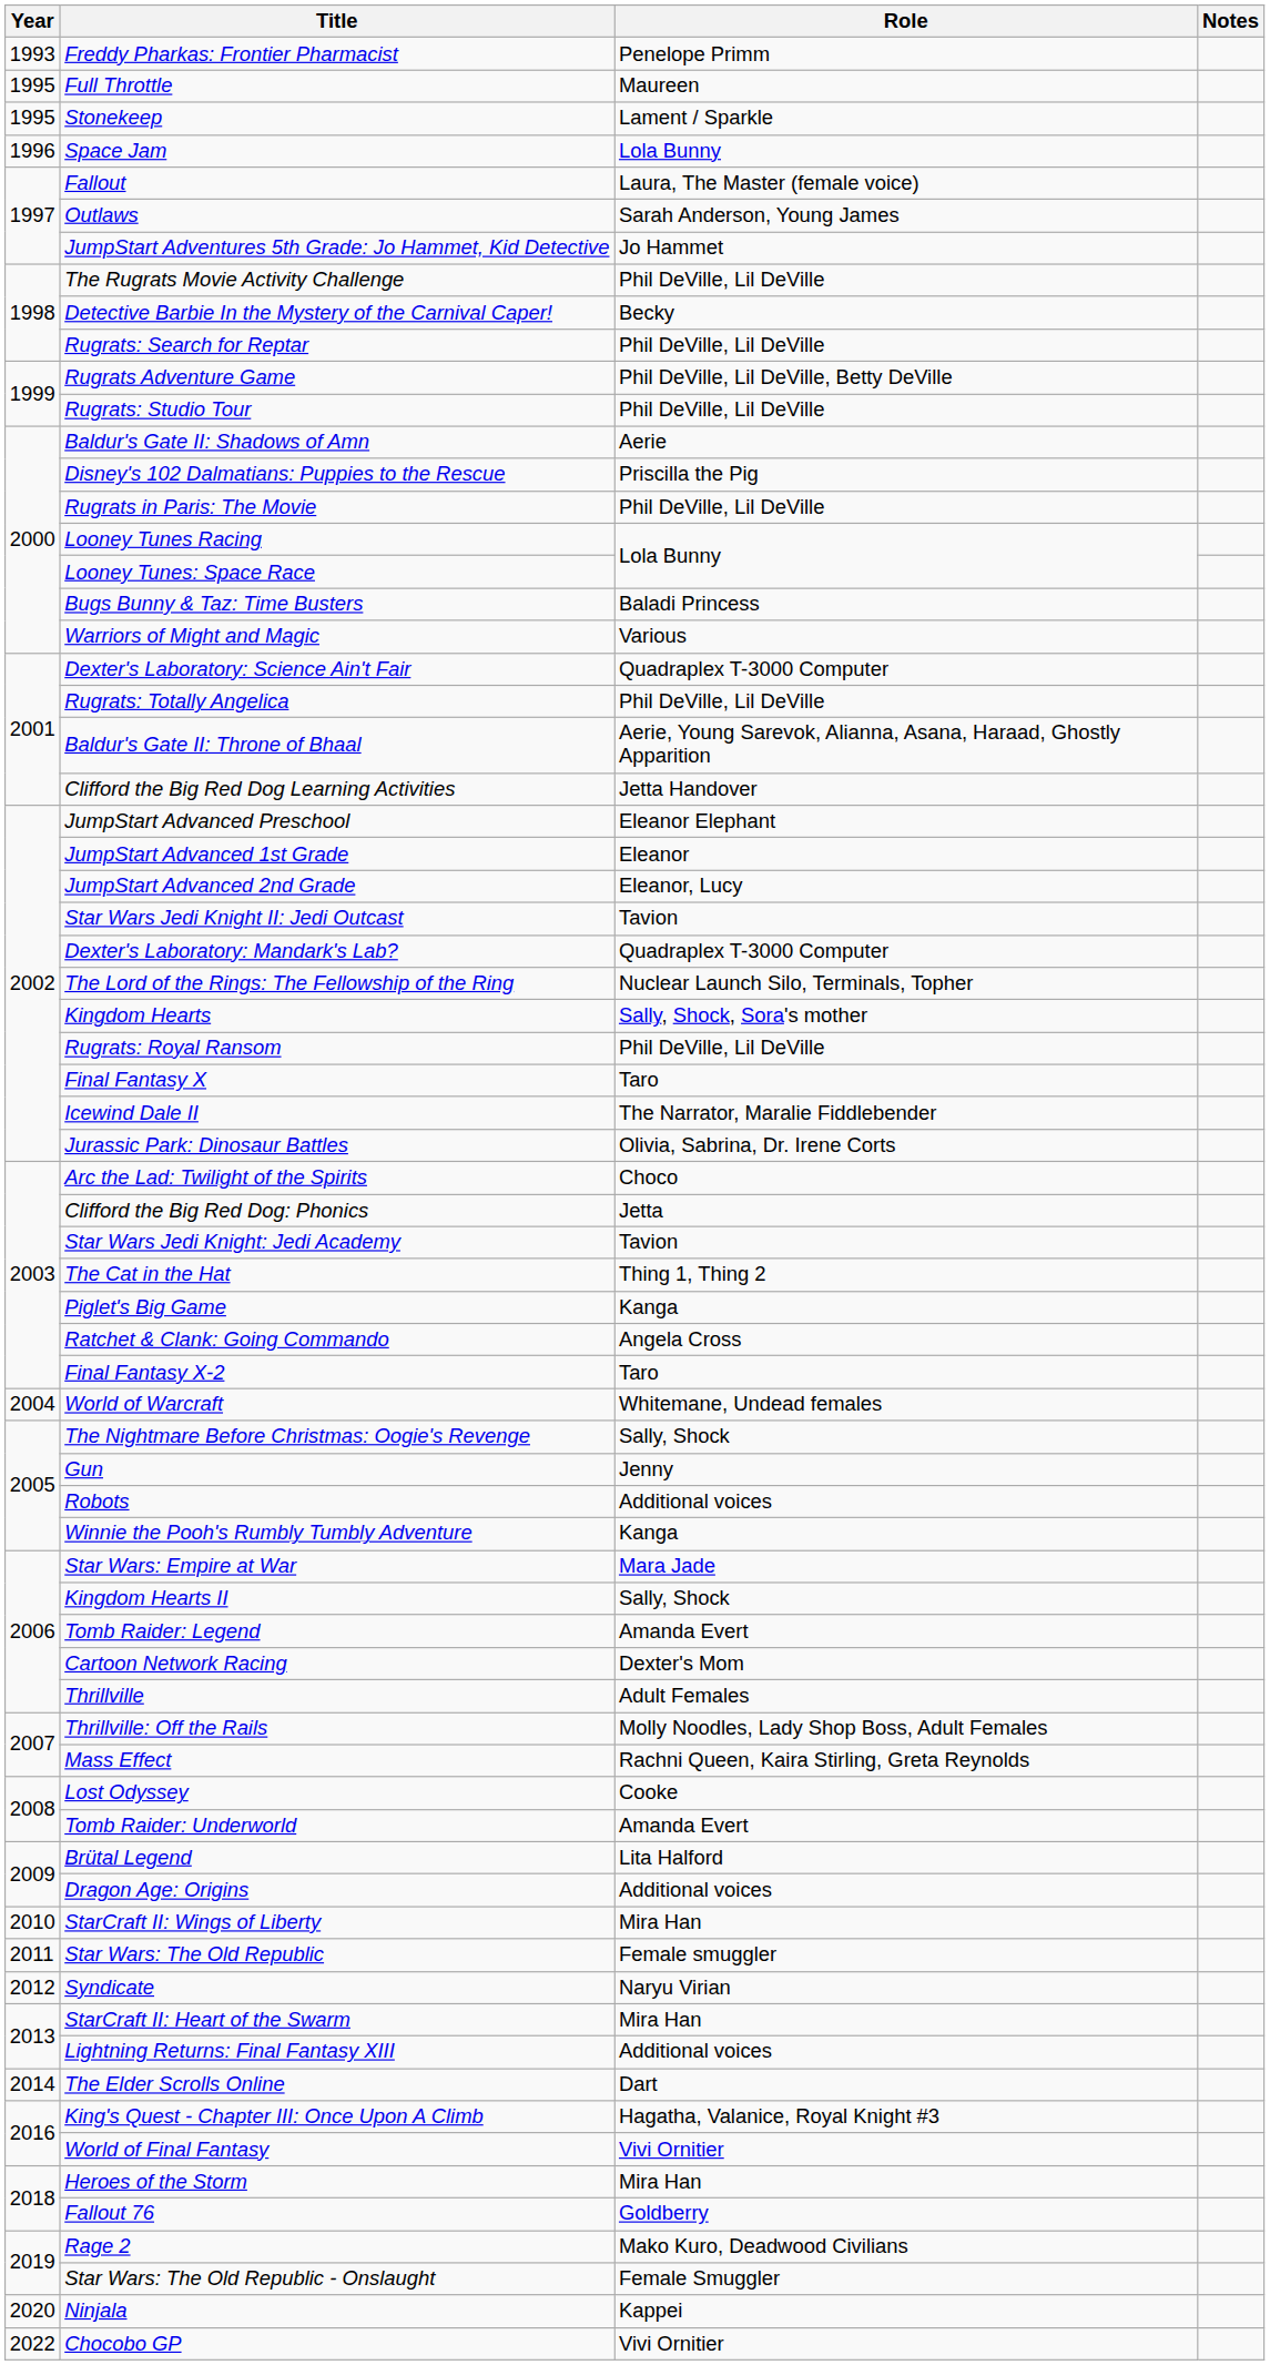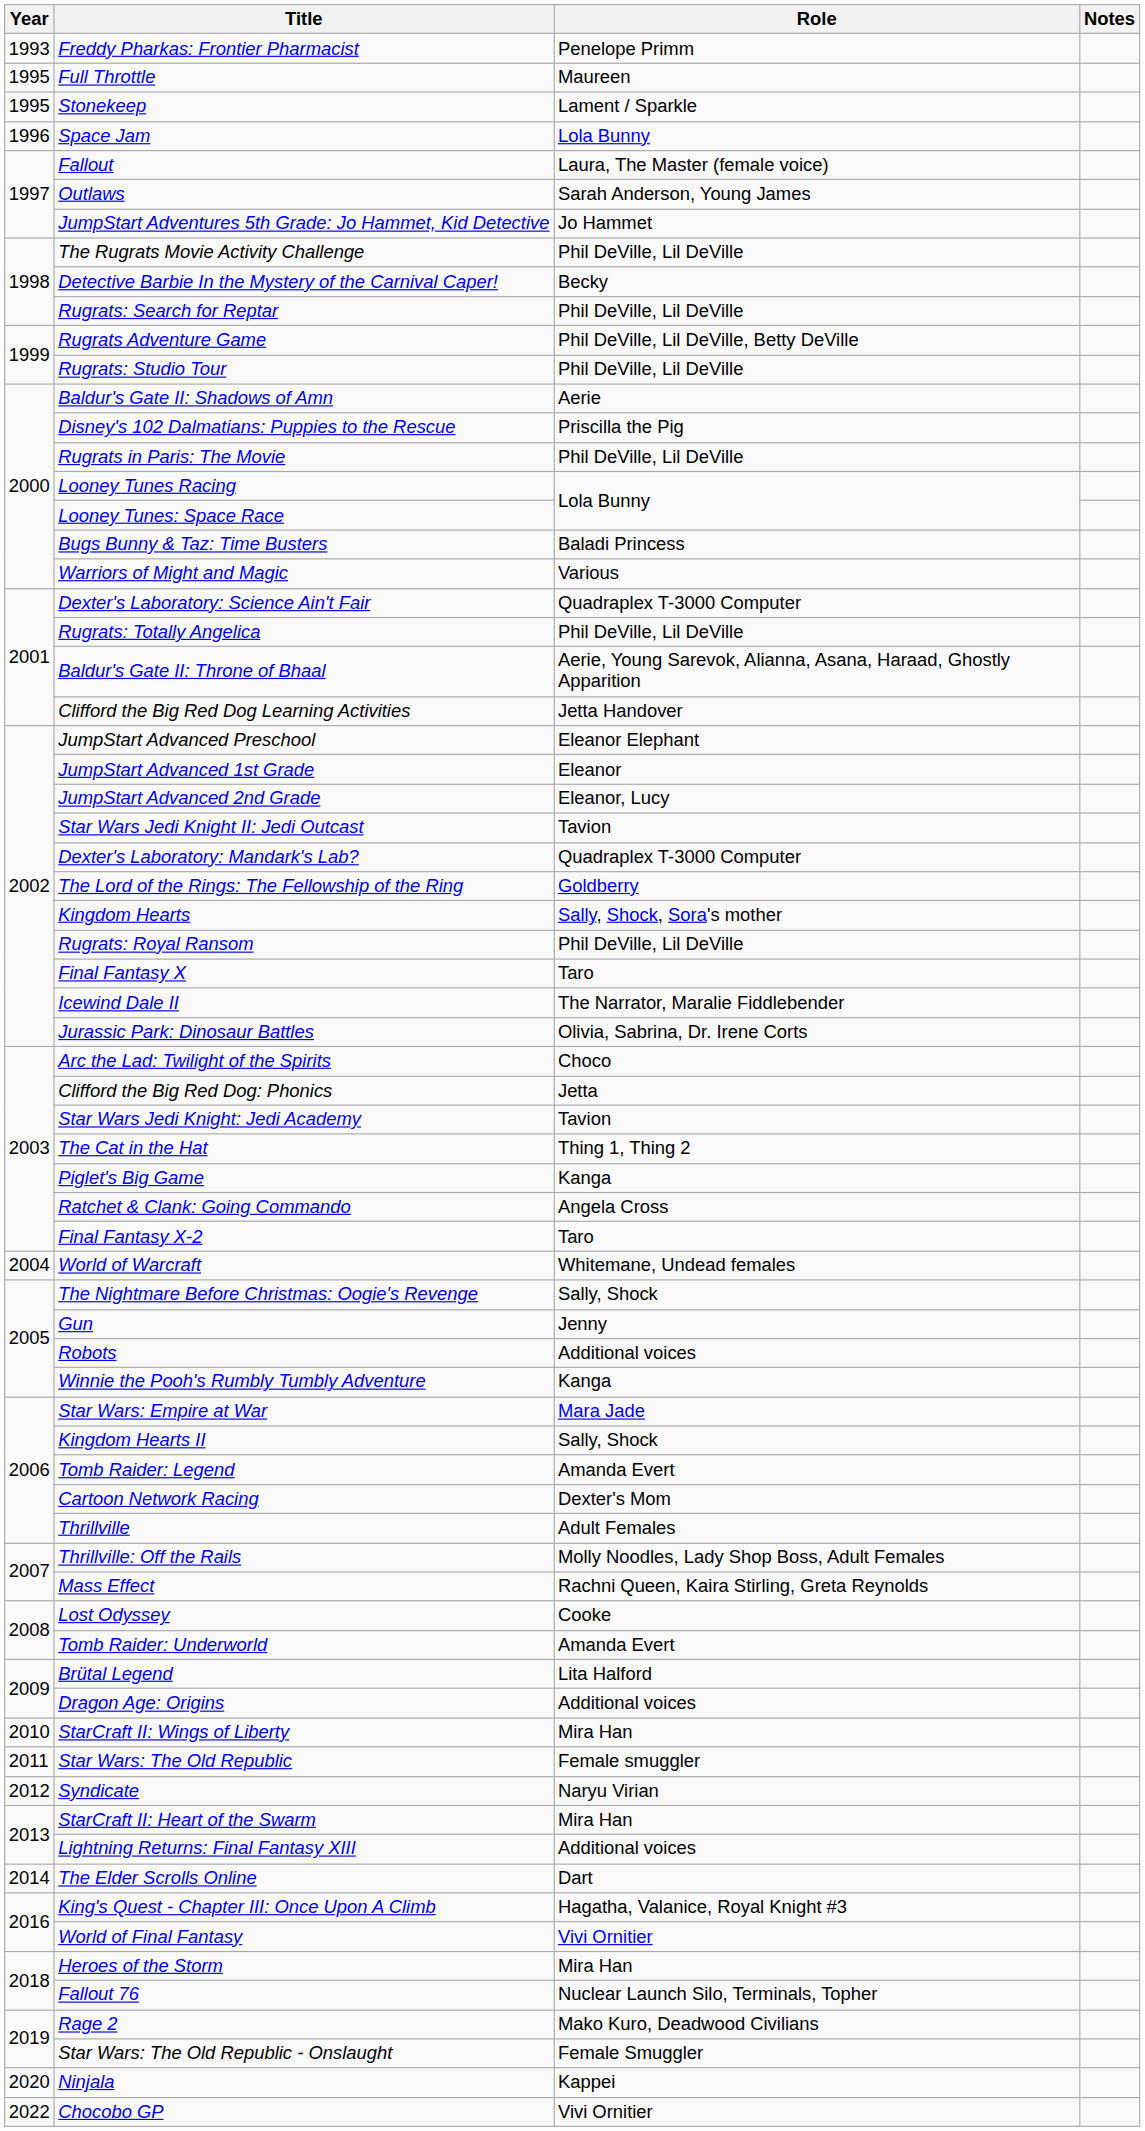The Lord of the Rings: The Fellowship of the Ring | Role: Nuclear Launch Silo, Terminals, Topher -> Goldberry
Fallout 76 | Role: Goldberry -> Nuclear Launch Silo, Terminals, Topher
